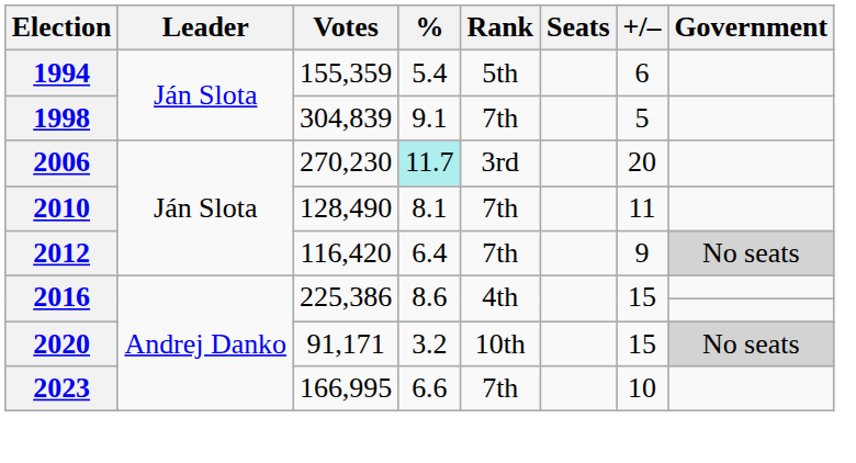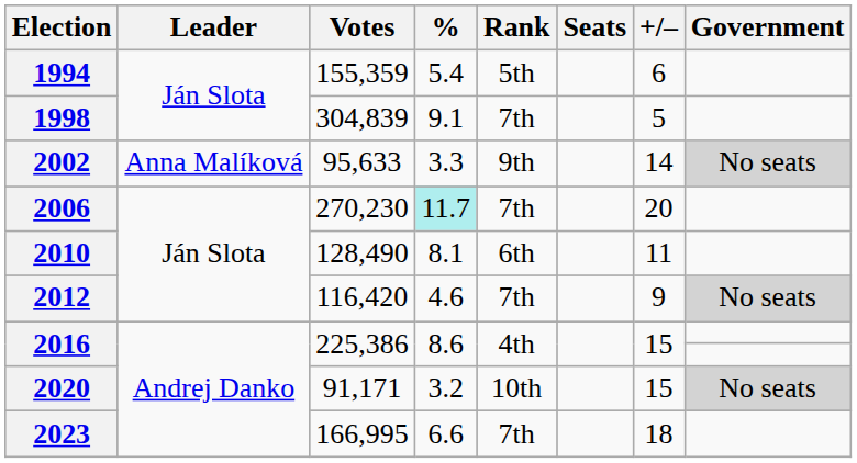+ row: 2002 | Anna Malíková | 95,633 | 3.3 | 9th | 14 | No seats
2006 | Rank: 3rd -> 7th
2010 | Rank: 7th -> 6th
2012 | %: 6.4 -> 4.6
2023 | +/–: 10 -> 18
